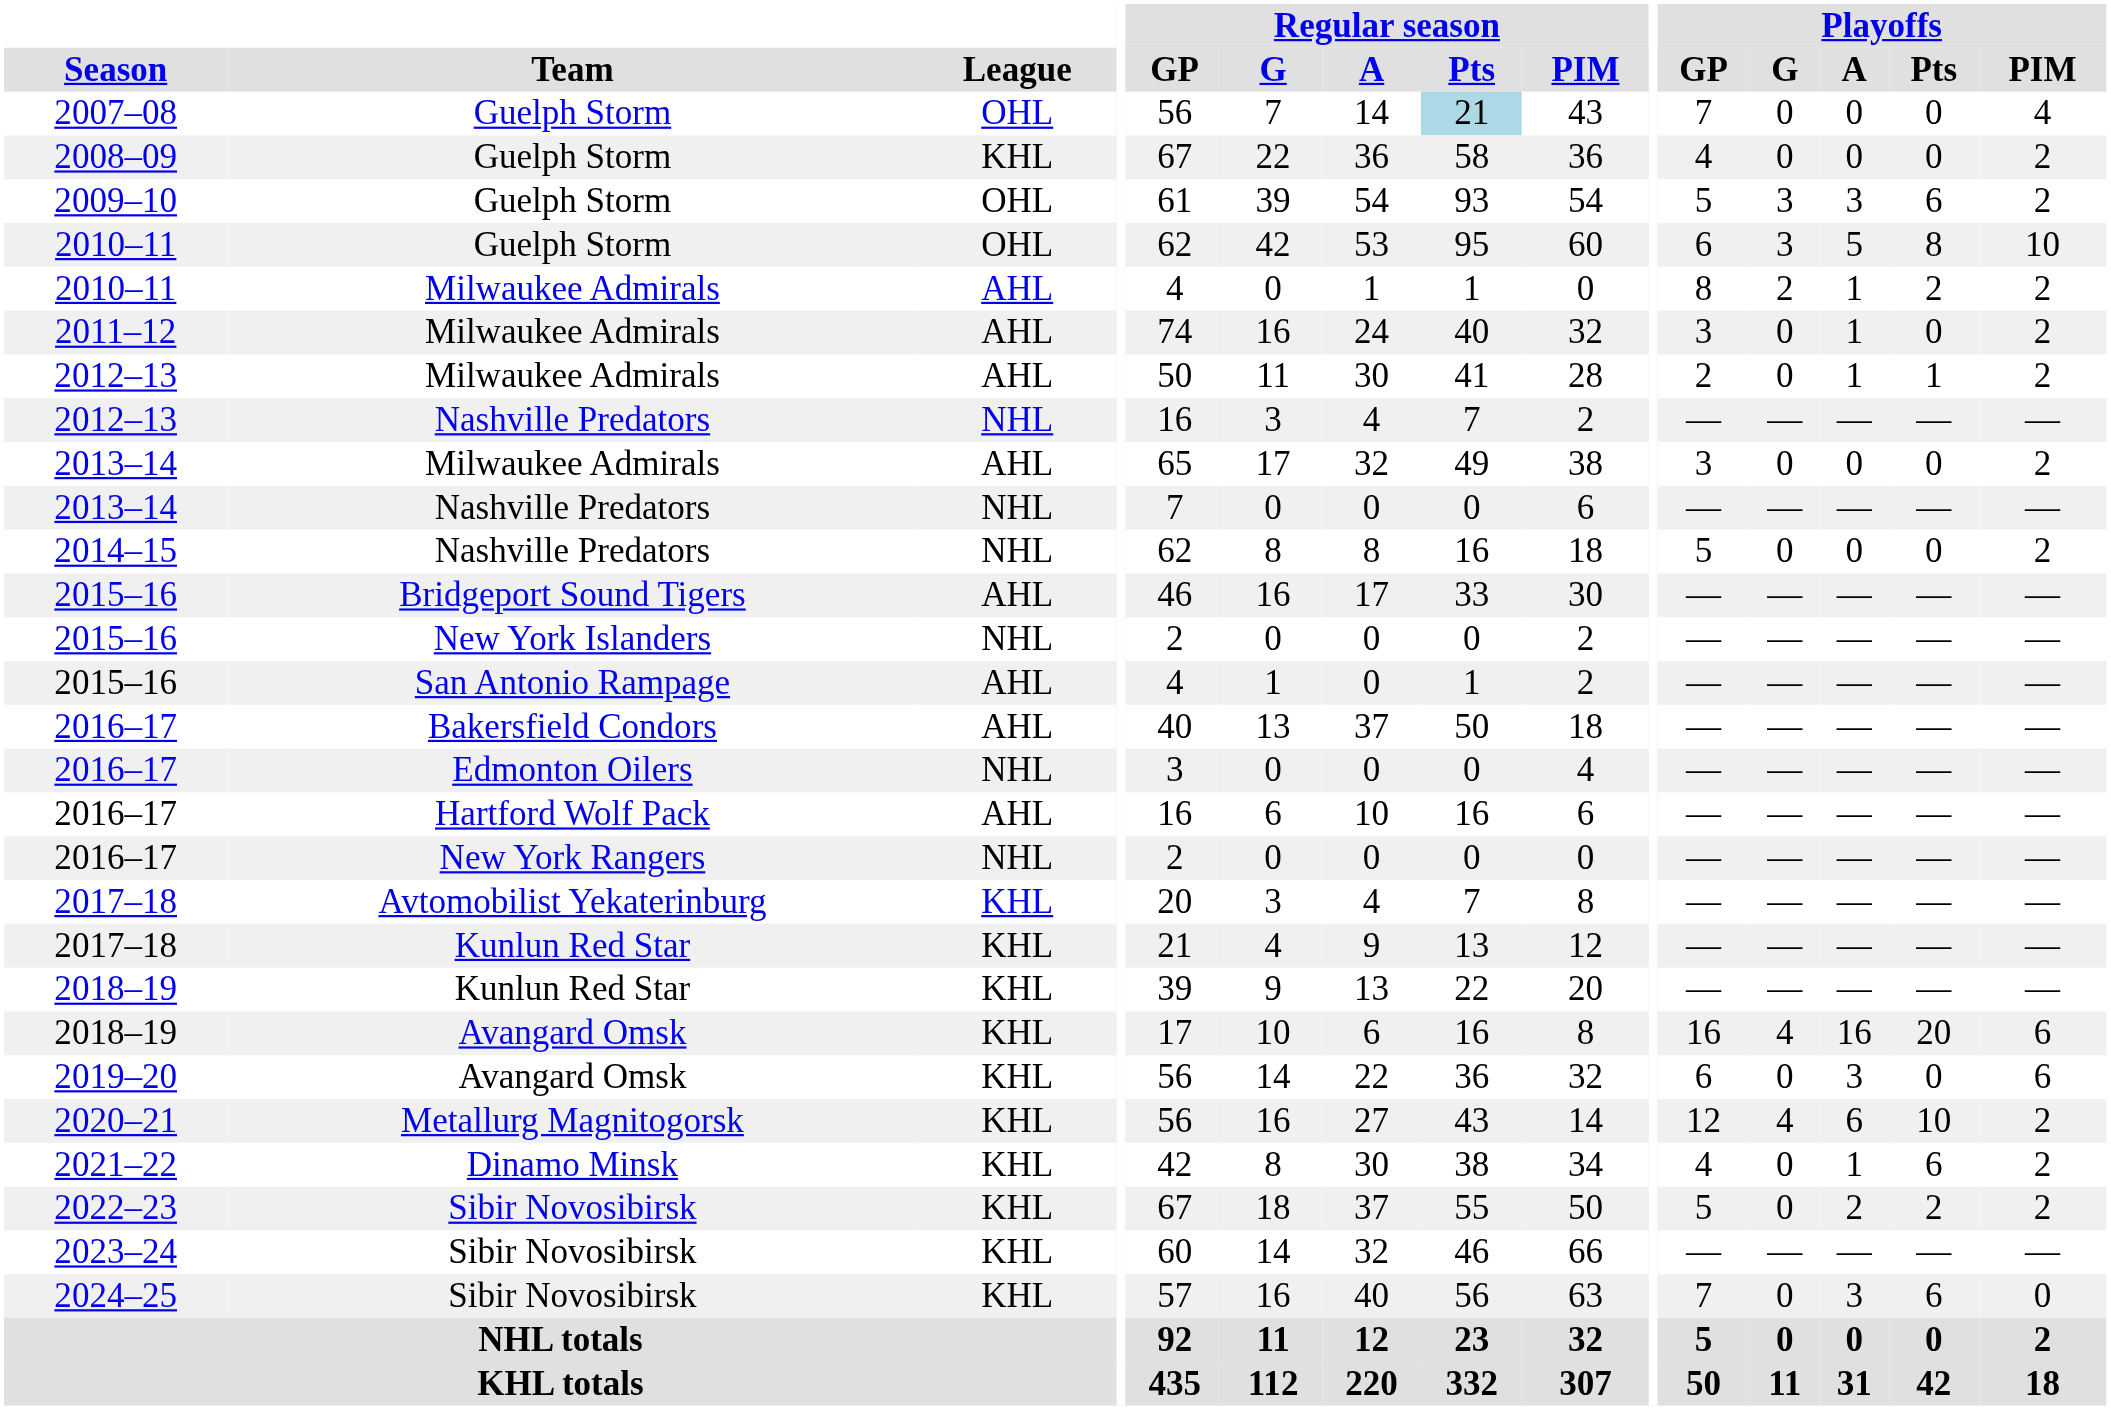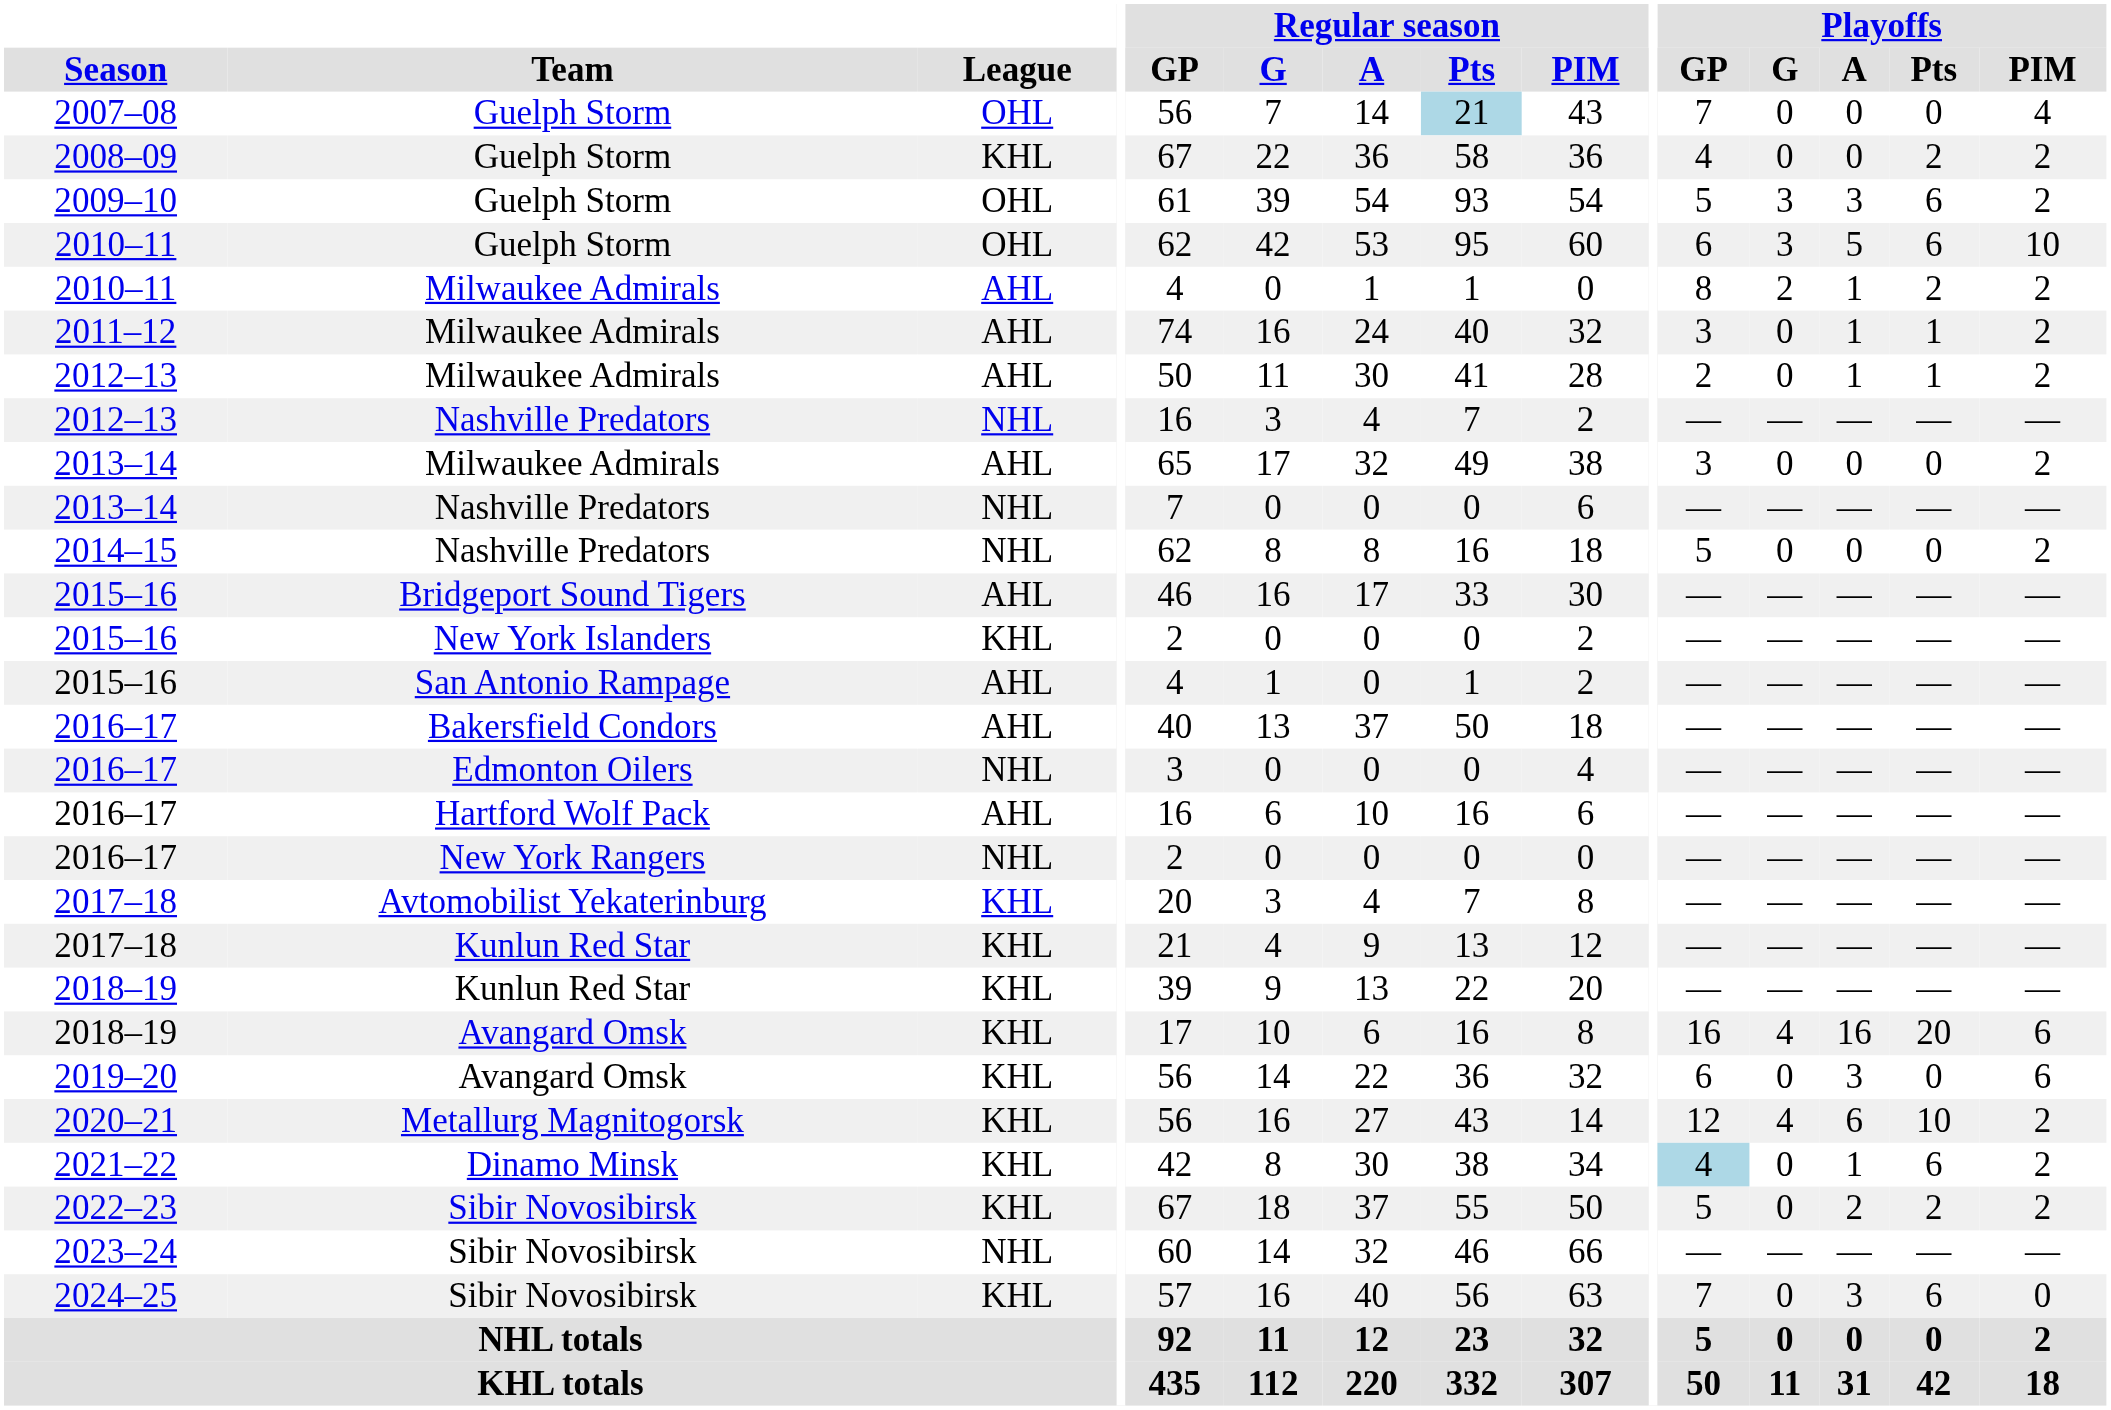2008–09 | Playoffs / Pts: 0 -> 2
2010–11 / Guelph Storm | Playoffs / Pts: 8 -> 6
2011–12 | Playoffs / Pts: 0 -> 1
2015–16 / New York Islanders | League: NHL -> KHL
2021–22 | Playoffs / GP: no background -> lightblue background
2023–24 | League: KHL -> NHL
